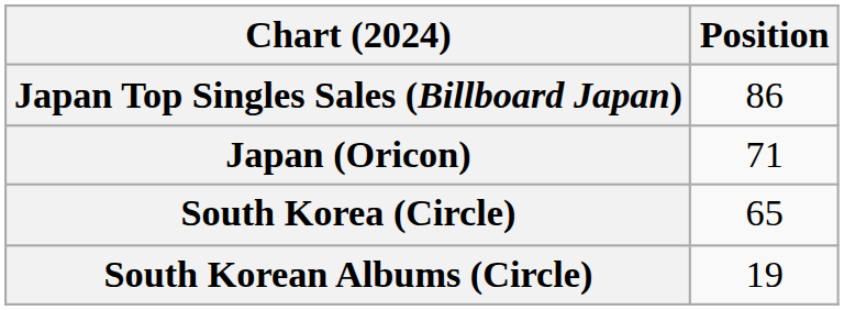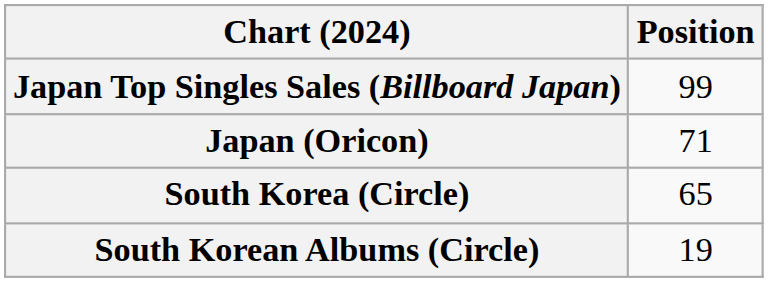Japan Top Singles Sales (Billboard Japan) | Position: 86 -> 99
